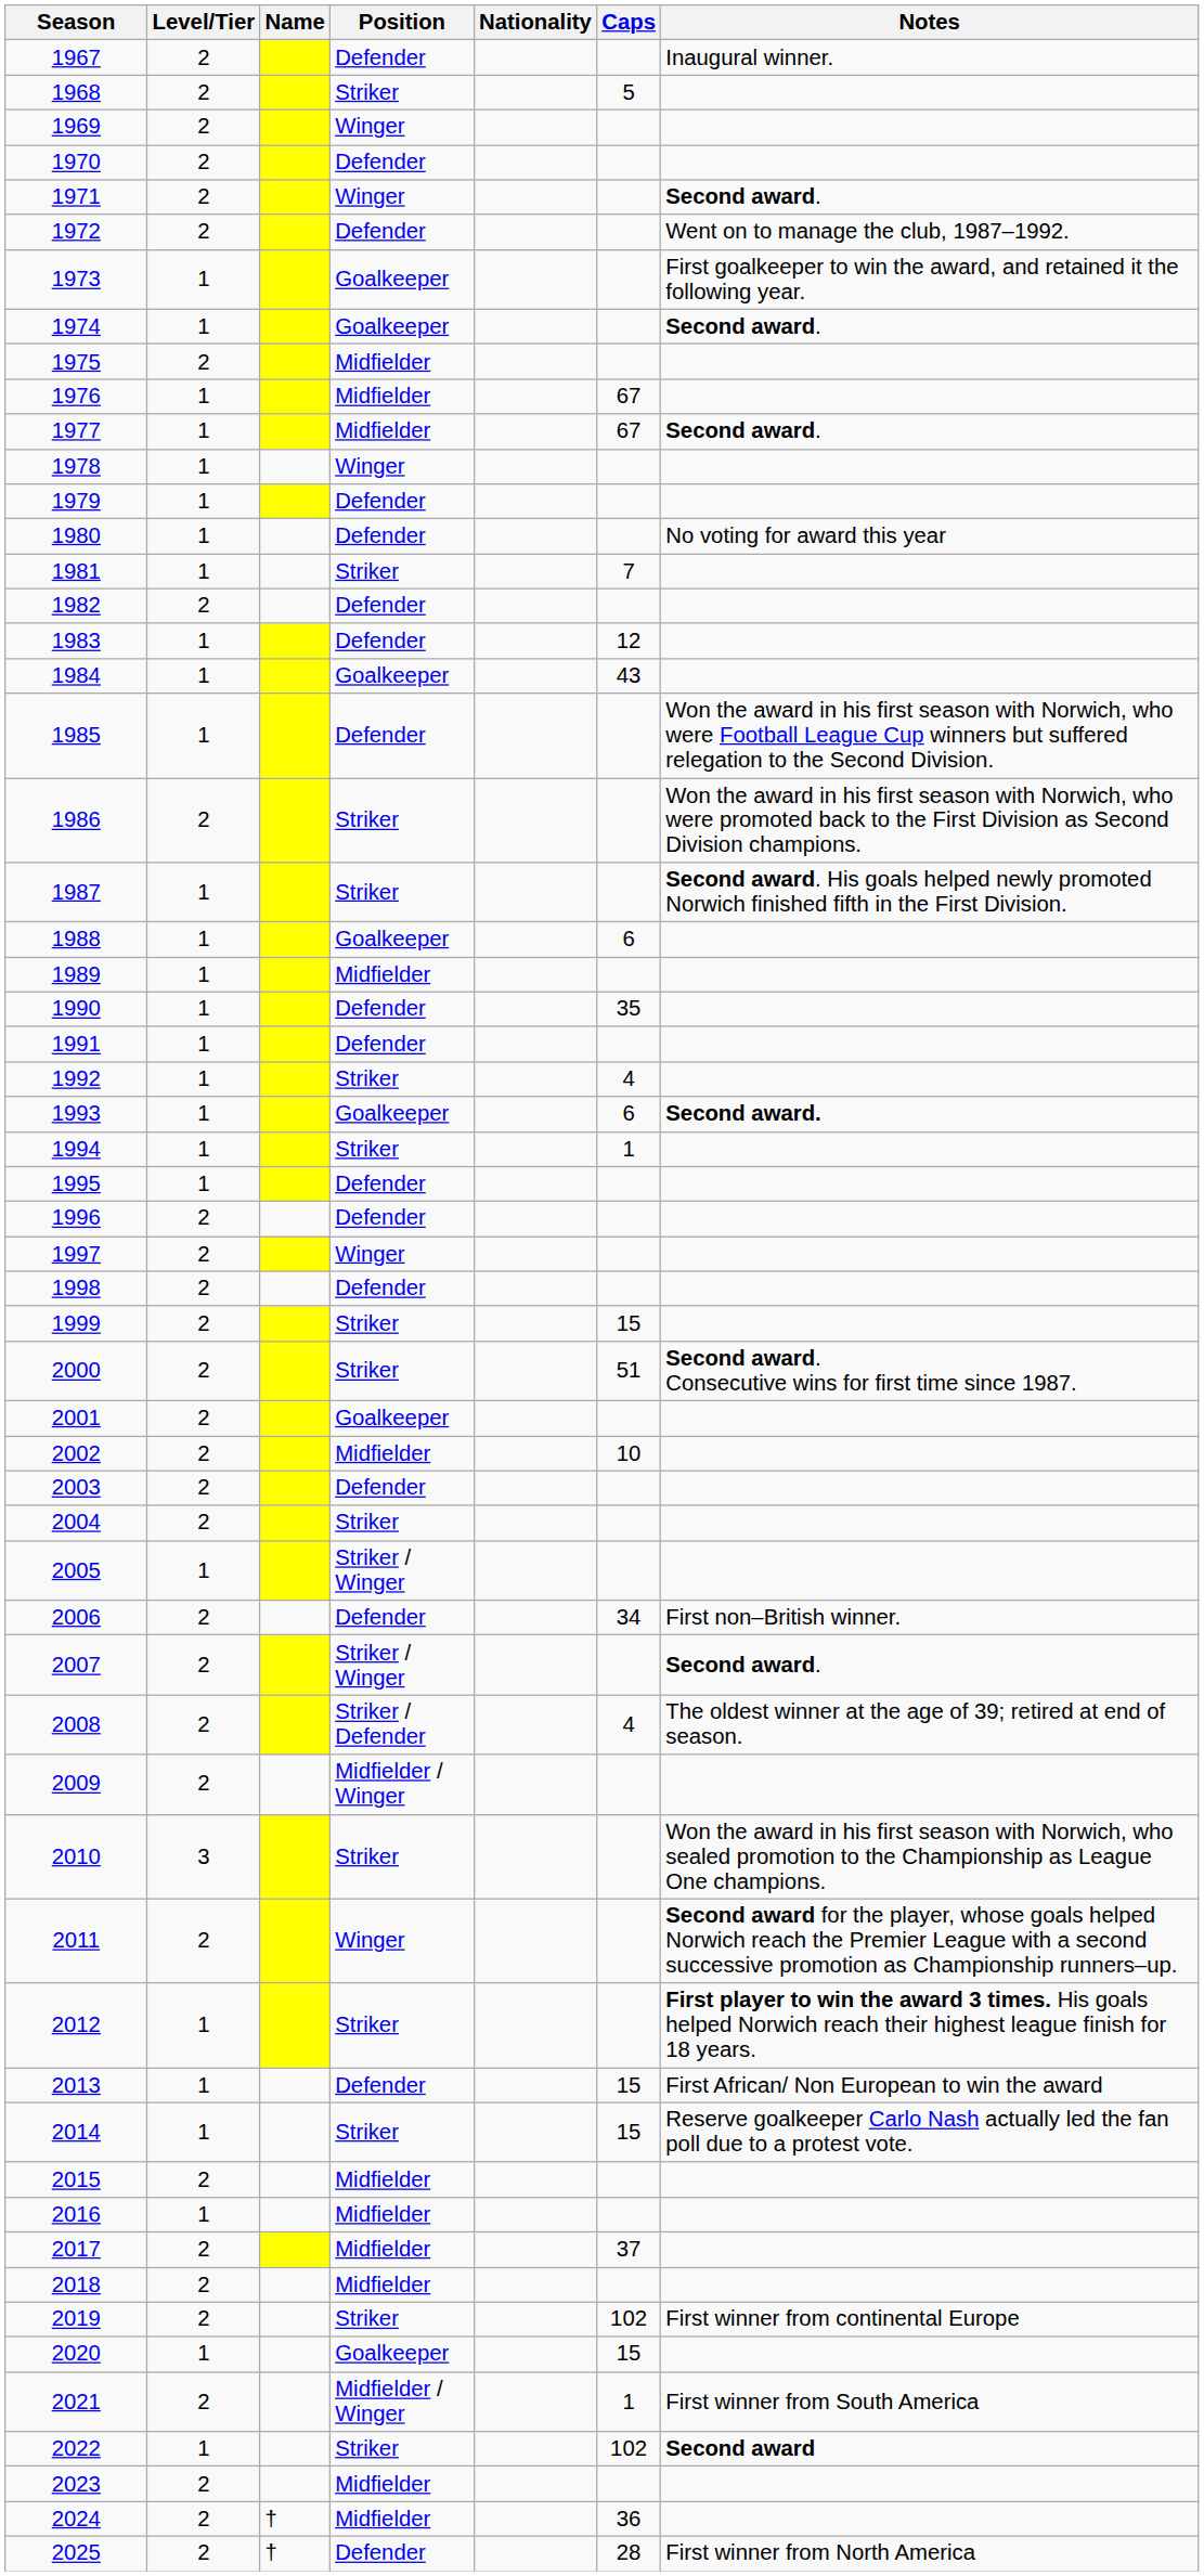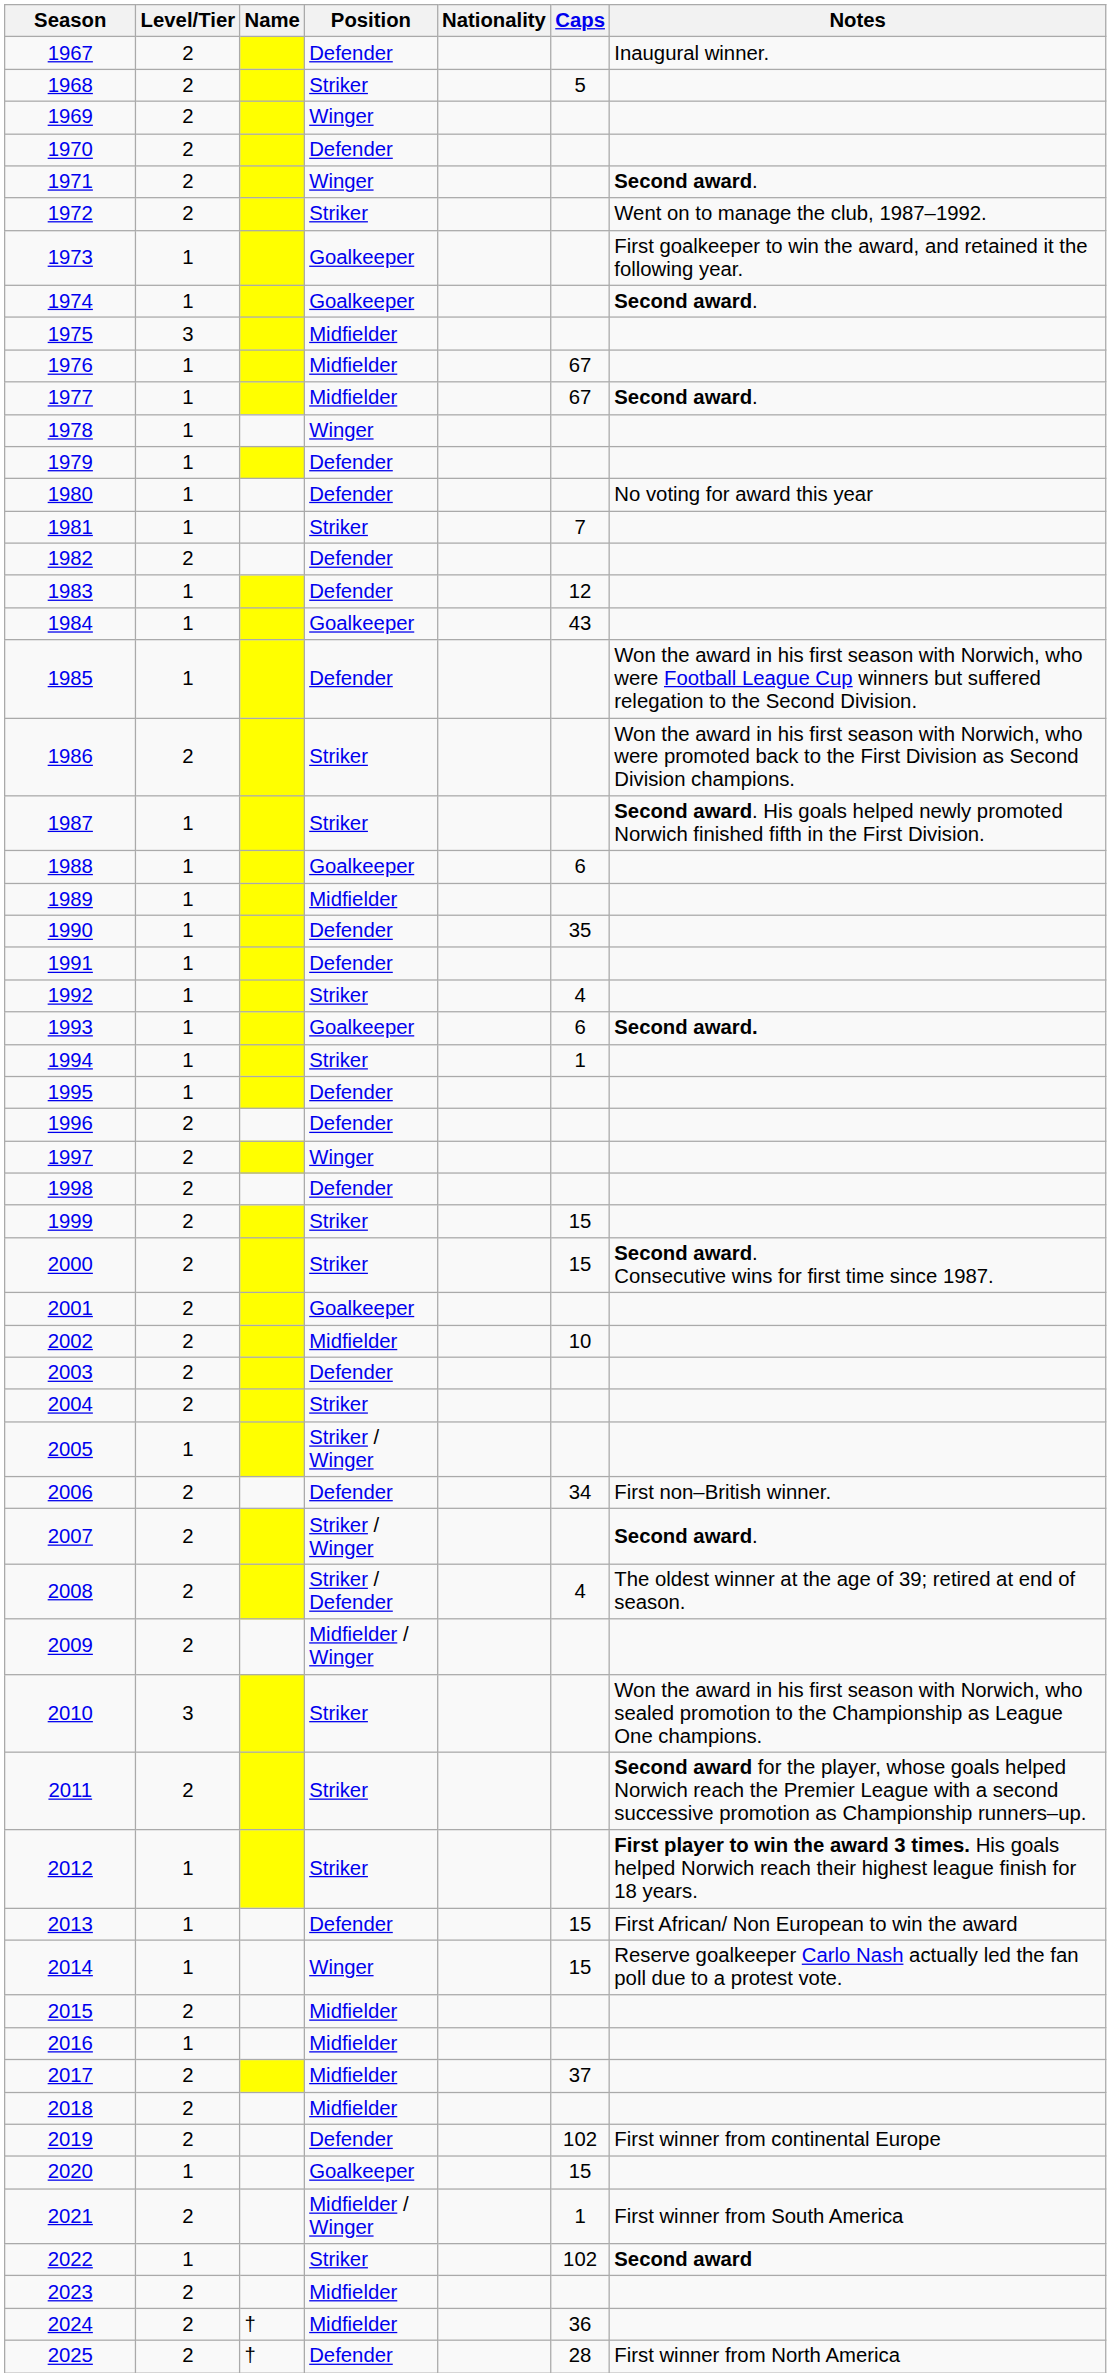1972 | Position: Defender -> Striker
1975 | Level/Tier: 2 -> 3
2000 | Caps: 51 -> 15
2011 | Position: Winger -> Striker
2014 | Position: Striker -> Winger
2019 | Position: Striker -> Defender
